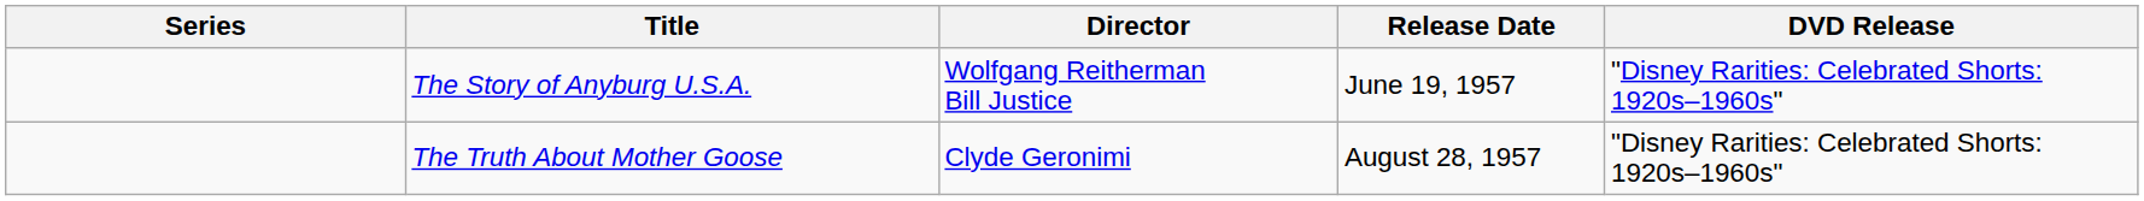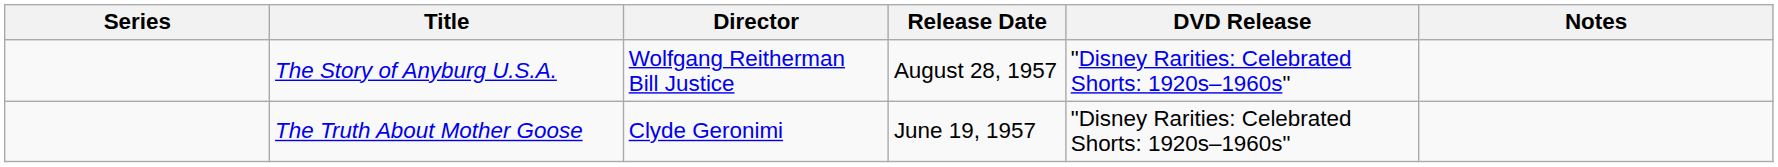+ column: Notes
The Story of Anyburg U.S.A. | Release Date: June 19, 1957 -> August 28, 1957
The Truth About Mother Goose | Release Date: August 28, 1957 -> June 19, 1957
